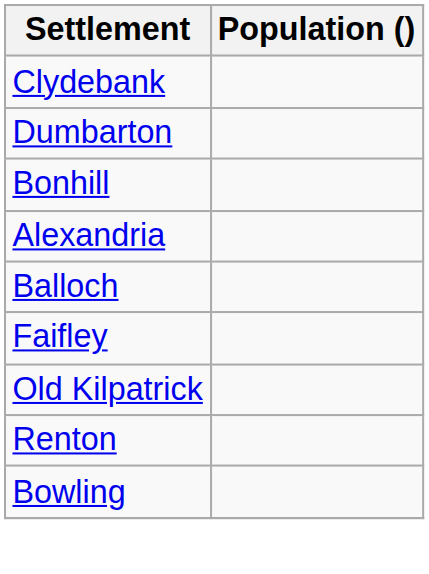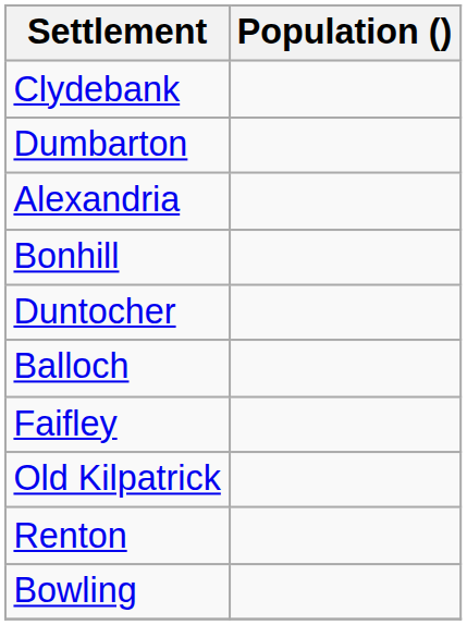rows swapped: Bonhill <-> Alexandria
+ row: Duntocher
